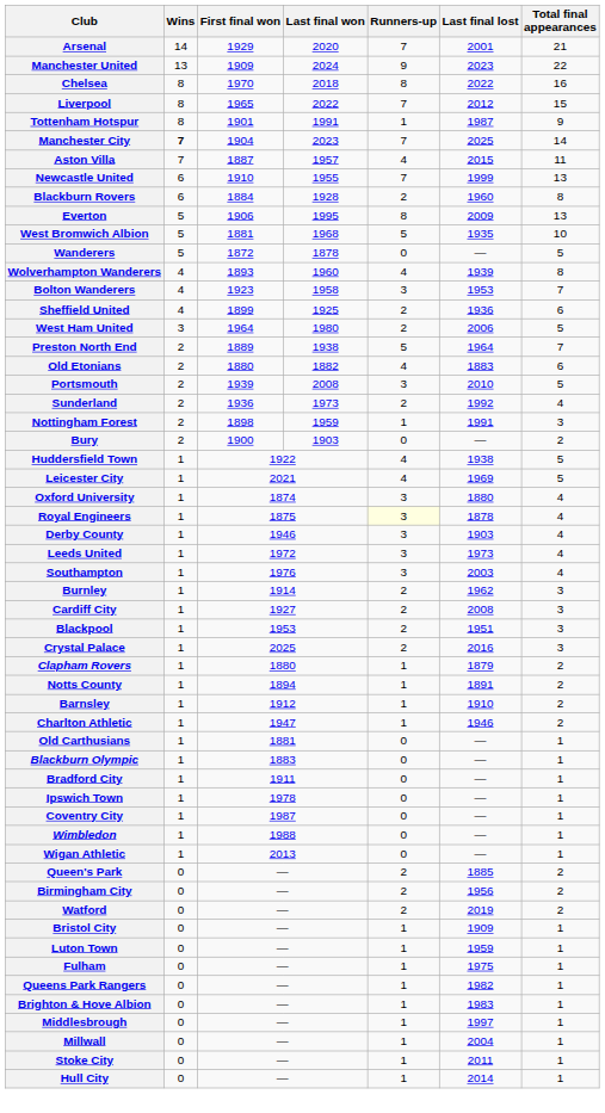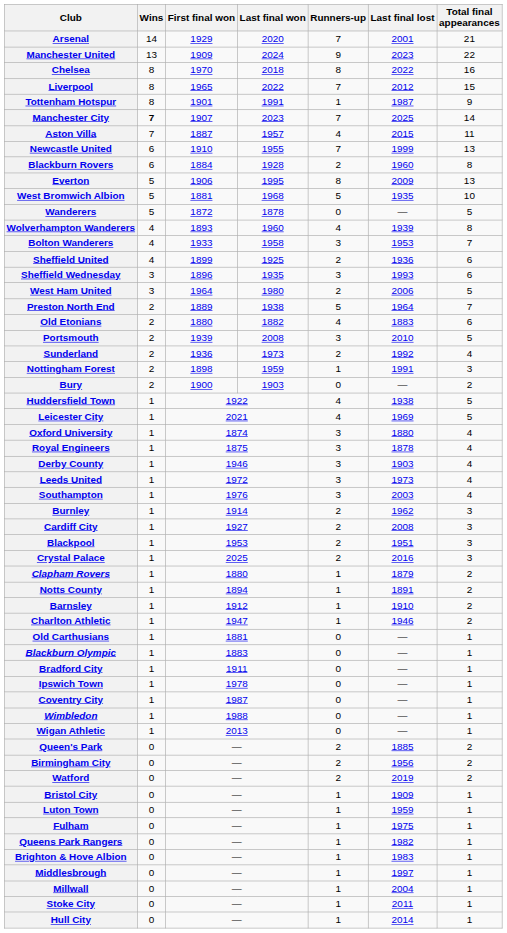Manchester City | First final won: 1904 -> 1907
Bolton Wanderers | First final won: 1923 -> 1933
+ row: Sheffield Wednesday | 3 | 1896 | 1935 | 3 | 1993 | 6
Royal Engineers | Runners-up: lightyellow background -> no background
